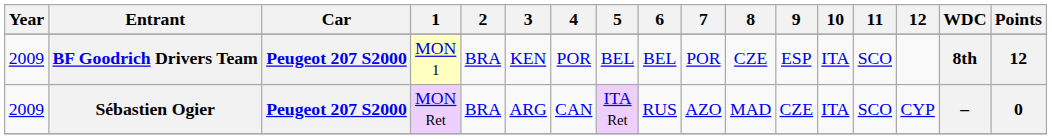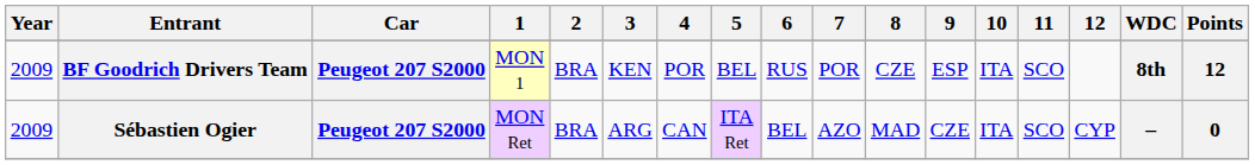BF Goodrich Drivers Team | 6: BEL -> RUS
Sébastien Ogier | 6: RUS -> BEL
